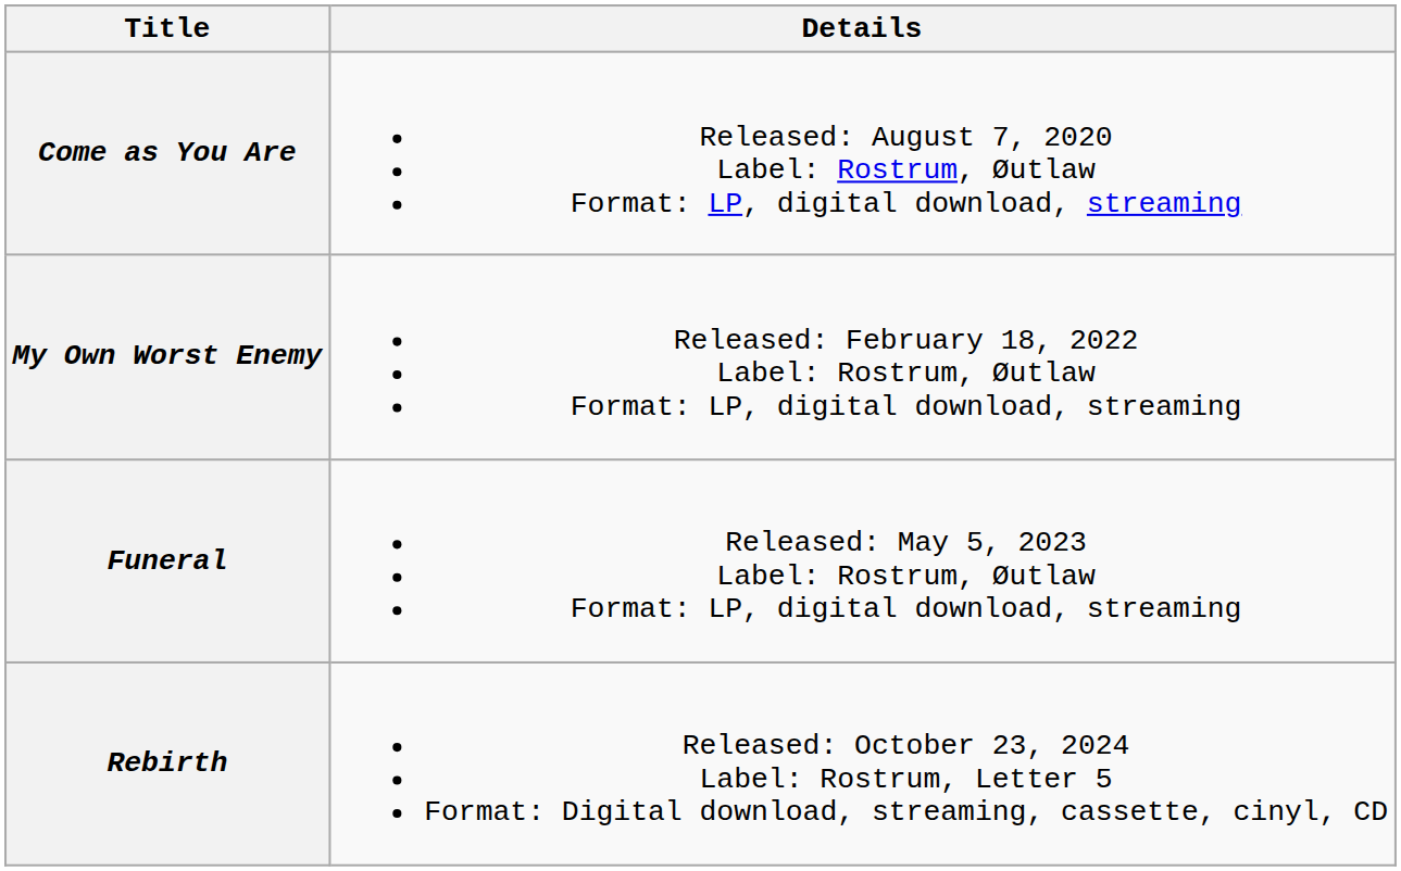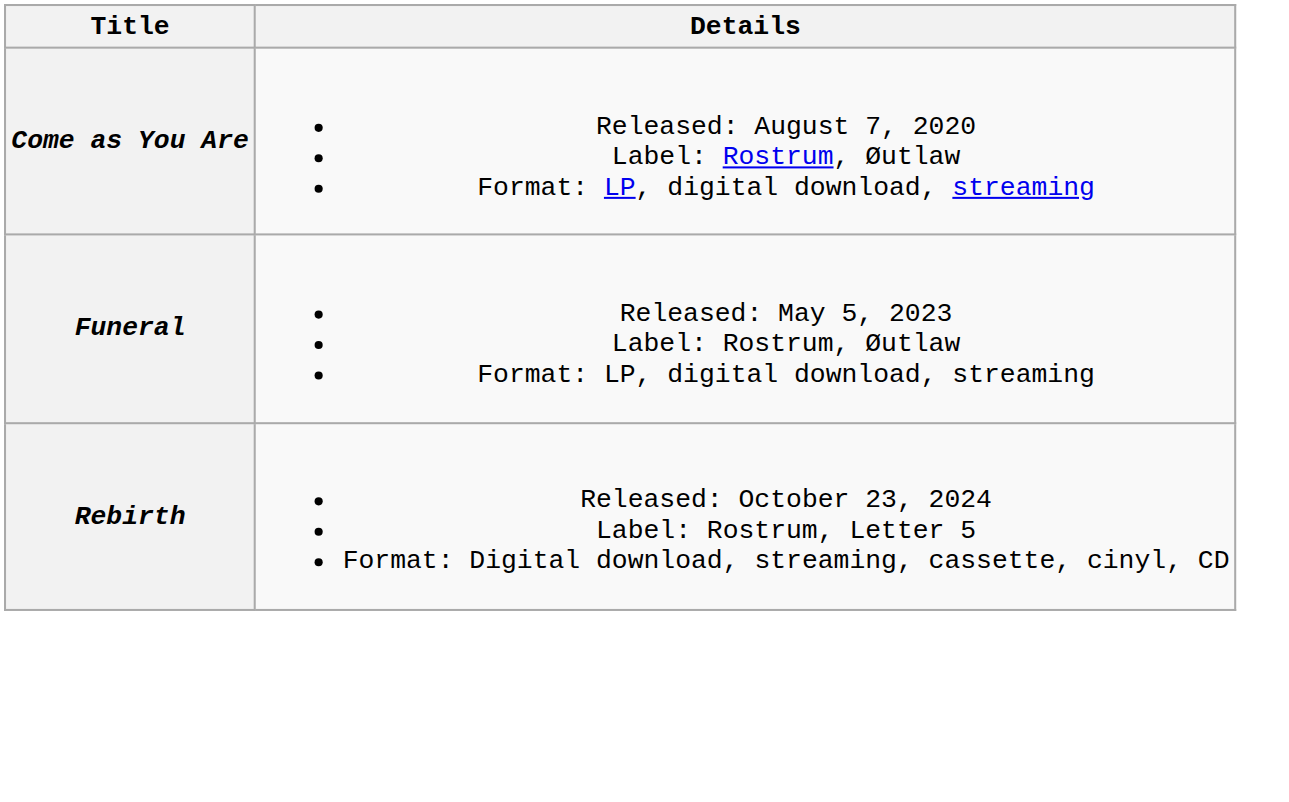- row: My Own Worst Enemy | Released: February 18, 2022 Label: Rostrum, Øutlaw Format: LP, digital download, streaming
